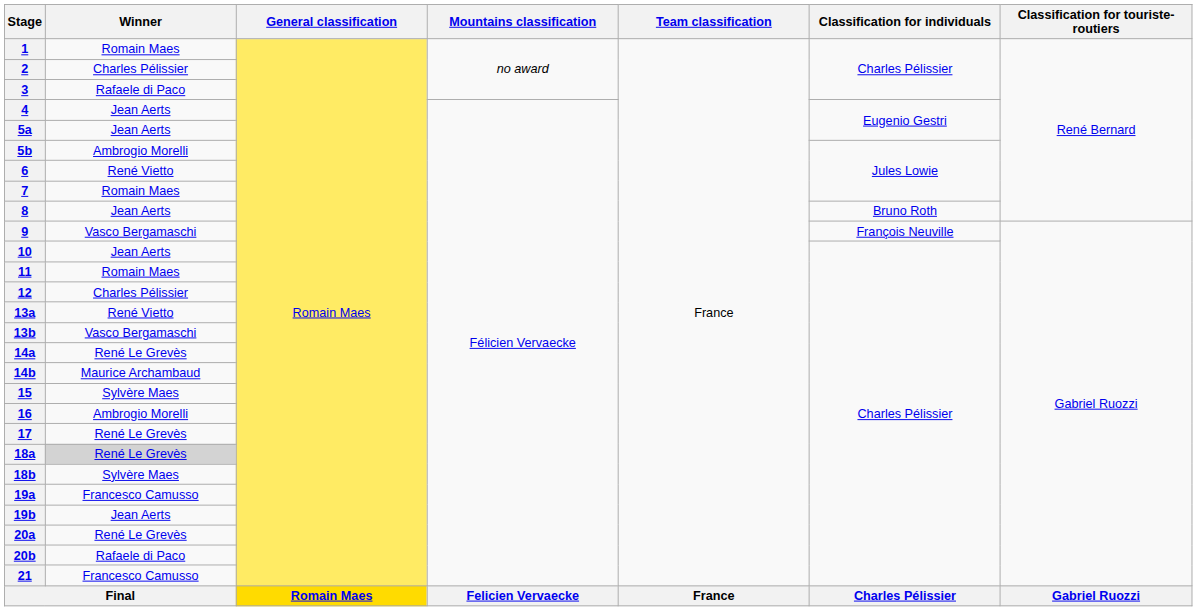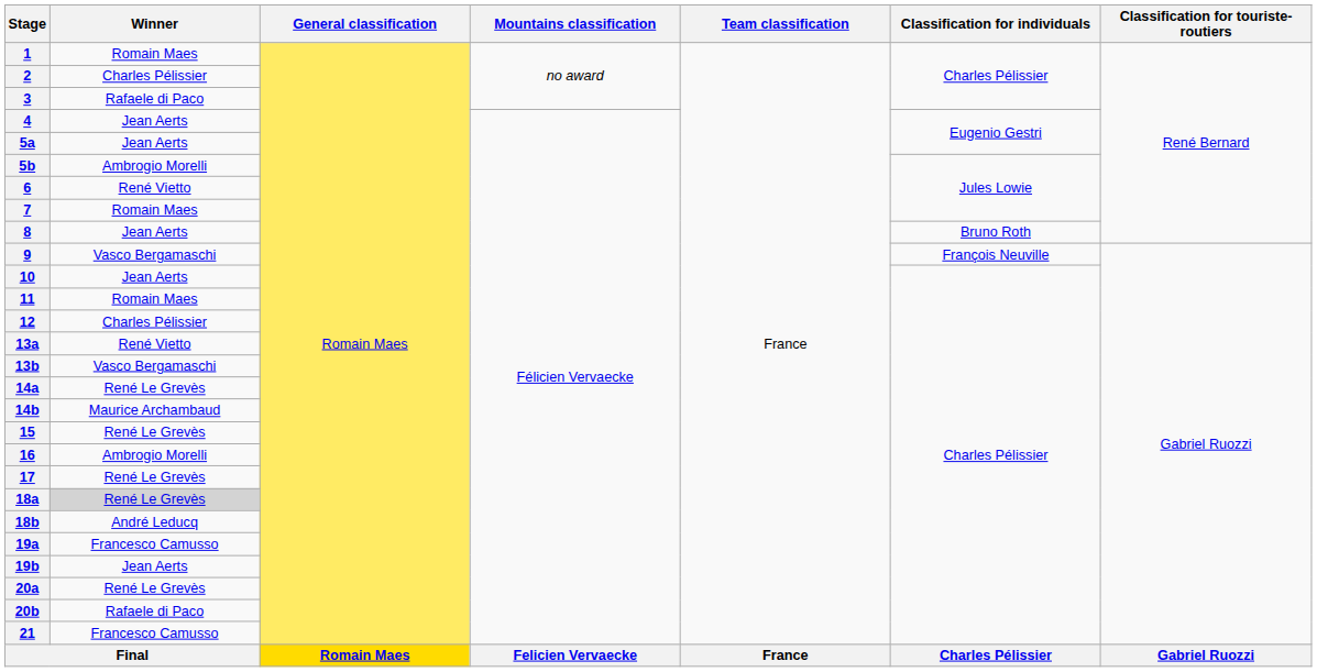15 | Winner: Sylvère Maes -> René Le Grevès
18b | Winner: Sylvère Maes -> André Leducq
